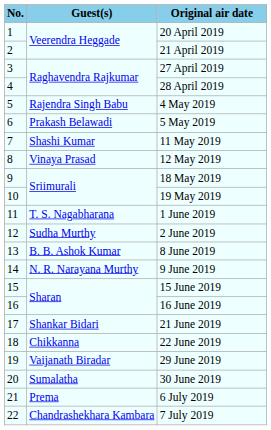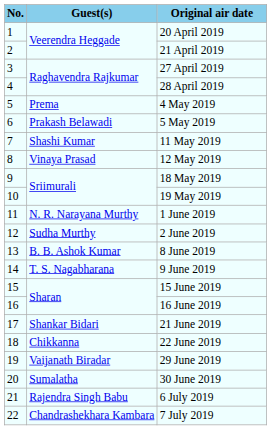4 May 2019 | Guest(s): Rajendra Singh Babu -> Prema
1 June 2019 | Guest(s): T. S. Nagabharana -> N. R. Narayana Murthy
9 June 2019 | Guest(s): N. R. Narayana Murthy -> T. S. Nagabharana
6 July 2019 | Guest(s): Prema -> Rajendra Singh Babu
